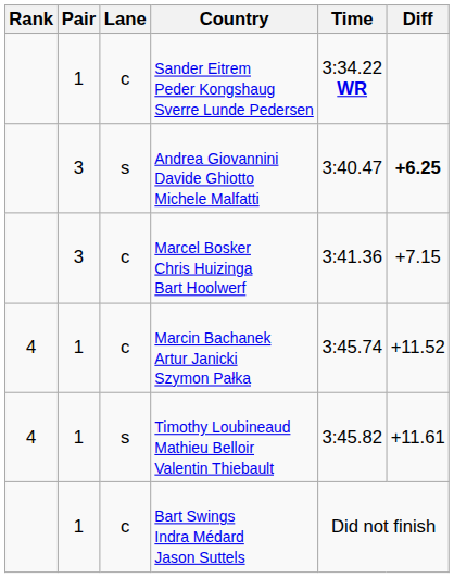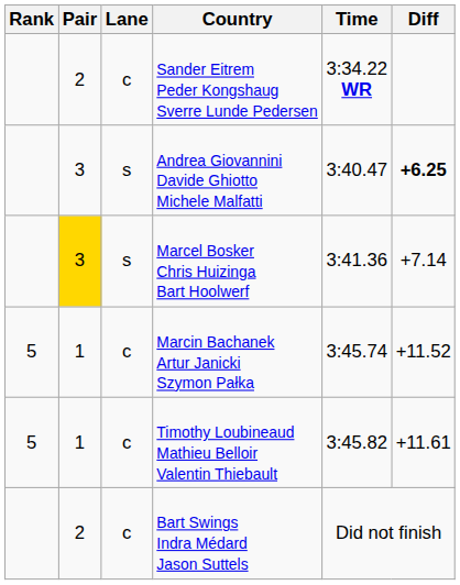Sander Eitrem Peder Kongshaug Sverre Lunde Pedersen | Pair: 1 -> 2
Marcel Bosker Chris Huizinga Bart Hoolwerf | Pair: no background -> gold background
Marcel Bosker Chris Huizinga Bart Hoolwerf | Lane: c -> s
Marcel Bosker Chris Huizinga Bart Hoolwerf | Diff: +7.15 -> +7.14
Marcin Bachanek Artur Janicki Szymon Pałka | Rank: 4 -> 5
Timothy Loubineaud Mathieu Belloir Valentin Thiebault | Rank: 4 -> 5
Timothy Loubineaud Mathieu Belloir Valentin Thiebault | Lane: s -> c
Bart Swings Indra Médard Jason Suttels | Pair: 1 -> 2
